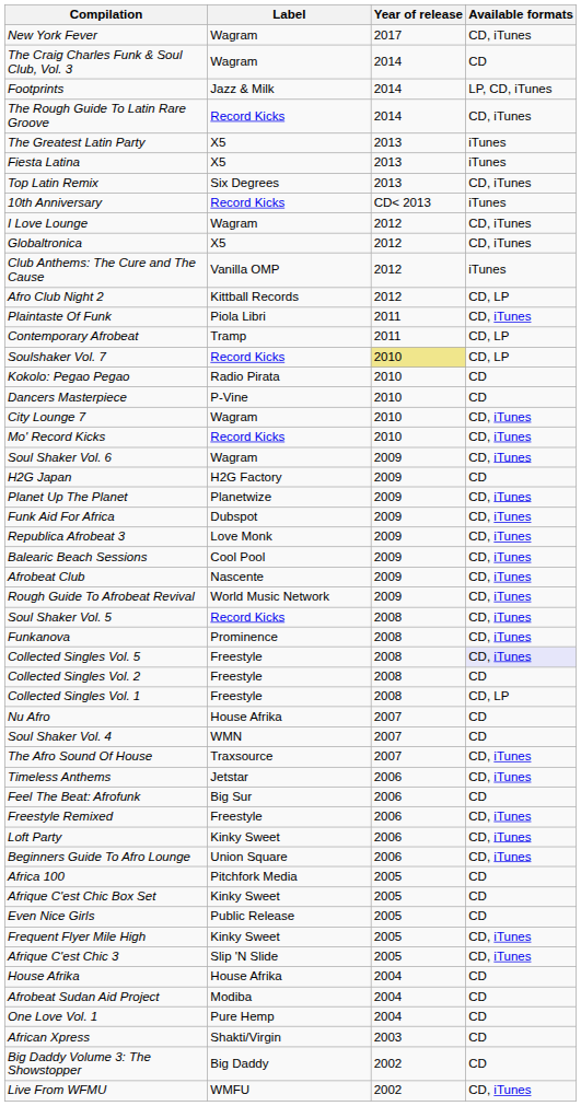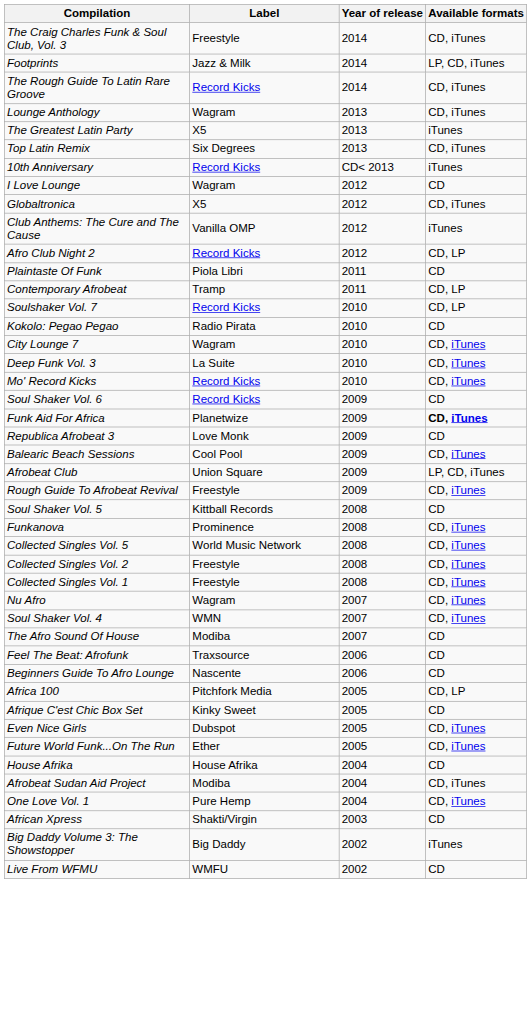- row: New York Fever | Wagram | 2017 | CD, iTunes
The Craig Charles Funk & Soul Club, Vol. 3 | Label: Wagram -> Freestyle
The Craig Charles Funk & Soul Club, Vol. 3 | Available formats: CD -> CD, iTunes
+ row: Lounge Anthology | Wagram | 2013 | CD, iTunes
- row: Fiesta Latina | X5 | 2013 | iTunes
I Love Lounge | Available formats: CD, iTunes -> CD
Afro Club Night 2 | Label: Kittball Records -> Record Kicks
Plaintaste Of Funk | Available formats: CD, iTunes -> CD
Soulshaker Vol. 7 | Year of release: khaki background -> no background
- row: Dancers Masterpiece | P-Vine | 2010 | CD
+ row: Deep Funk Vol. 3 | La Suite | 2010 | CD, iTunes
Soul Shaker Vol. 6 | Label: Wagram -> Record Kicks
Soul Shaker Vol. 6 | Available formats: CD, iTunes -> CD
- row: H2G Japan | H2G Factory | 2009 | CD
- row: Planet Up The Planet | Planetwize | 2009 | CD, iTunes
Funk Aid For Africa | Label: Dubspot -> Planetwize
Funk Aid For Africa | Available formats: normal -> bold
Republica Afrobeat 3 | Available formats: CD, iTunes -> CD
Afrobeat Club | Label: Nascente -> Union Square
Afrobeat Club | Available formats: CD, iTunes -> LP, CD, iTunes
Rough Guide To Afrobeat Revival | Label: World Music Network -> Freestyle
Soul Shaker Vol. 5 | Label: Record Kicks -> Kittball Records
Soul Shaker Vol. 5 | Available formats: CD, iTunes -> CD
Collected Singles Vol. 5 | Label: Freestyle -> World Music Network
Collected Singles Vol. 5 | Available formats: lavender background -> no background
Collected Singles Vol. 2 | Available formats: CD -> CD, iTunes
Collected Singles Vol. 1 | Available formats: CD, LP -> CD, iTunes
Nu Afro | Label: House Afrika -> Wagram
Nu Afro | Available formats: CD -> CD, iTunes
Soul Shaker Vol. 4 | Available formats: CD -> CD, iTunes
The Afro Sound Of House | Label: Traxsource -> Modiba
The Afro Sound Of House | Available formats: CD, iTunes -> CD
- row: Timeless Anthems | Jetstar | 2006 | CD, iTunes
Feel The Beat: Afrofunk | Label: Big Sur -> Traxsource
- row: Freestyle Remixed | Freestyle | 2006 | CD, iTunes
- row: Loft Party | Kinky Sweet | 2006 | CD, iTunes
Beginners Guide To Afro Lounge | Label: Union Square -> Nascente
Beginners Guide To Afro Lounge | Available formats: CD, iTunes -> CD
Africa 100 | Available formats: CD -> CD, LP
Even Nice Girls | Label: Public Release -> Dubspot
Even Nice Girls | Available formats: CD -> CD, iTunes
- row: Frequent Flyer Mile High | Kinky Sweet | 2005 | CD, iTunes
- row: Afrique C'est Chic 3 | Slip 'N Slide | 2005 | CD, iTunes
+ row: Future World Funk...On The Run | Ether | 2005 | CD, iTunes
Afrobeat Sudan Aid Project | Available formats: CD -> CD, iTunes
One Love Vol. 1 | Available formats: CD -> CD, iTunes
Big Daddy Volume 3: The Showstopper | Available formats: CD -> iTunes
Live From WFMU | Available formats: CD, iTunes -> CD
